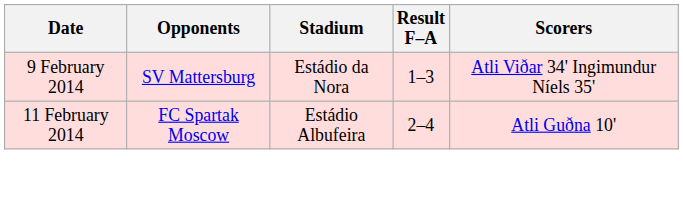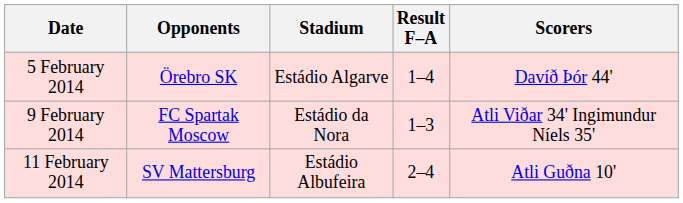+ row: 5 February 2014 | Örebro SK | Estádio Algarve | 1–4 | Davíð Þór 44'
9 February 2014 | Opponents: SV Mattersburg -> FC Spartak Moscow
11 February 2014 | Opponents: FC Spartak Moscow -> SV Mattersburg
